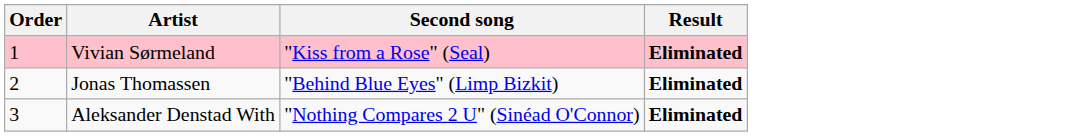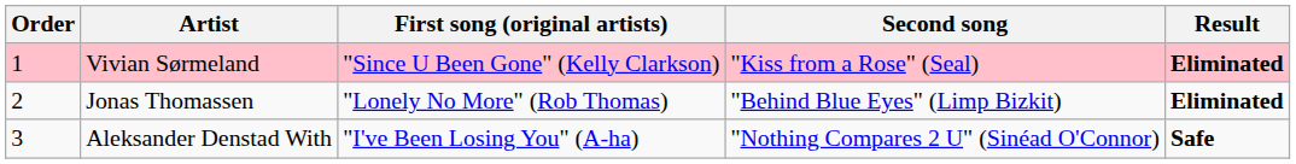+ column: First song (original artists) | "Since U Been Gone" (Kelly Clarkson) | "Lonely No More" (Rob Thomas) | "I've Been Losing You" (A-ha)
Aleksander Denstad With | Result: Eliminated -> Safe
